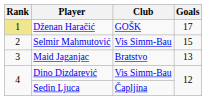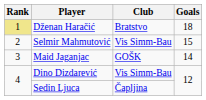Dženan Haračić | Club: GOŠK -> Bratstvo
Dženan Haračić | Goals: 17 -> 18
Maid Jaganjac | Club: Bratstvo -> GOŠK
Maid Jaganjac | Goals: 13 -> 14
